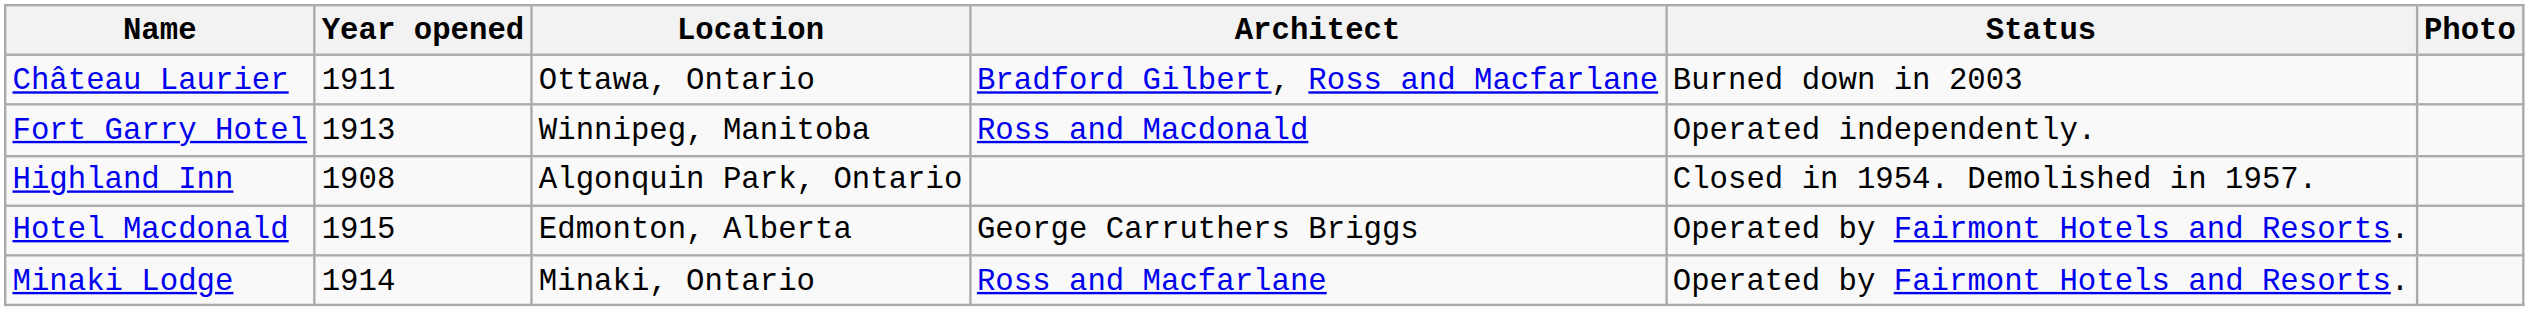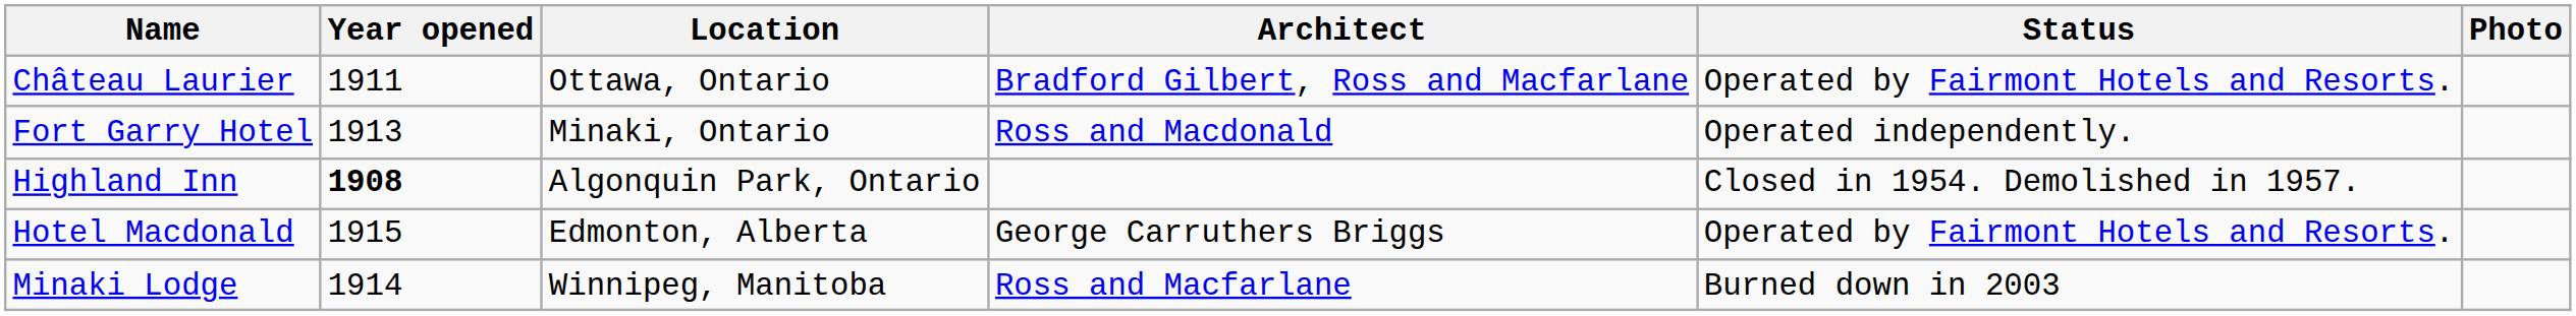Château Laurier | Status: Burned down in 2003 -> Operated by Fairmont Hotels and Resorts.
Fort Garry Hotel | Location: Winnipeg, Manitoba -> Minaki, Ontario
Highland Inn | Year opened: normal -> bold
Minaki Lodge | Location: Minaki, Ontario -> Winnipeg, Manitoba
Minaki Lodge | Status: Operated by Fairmont Hotels and Resorts. -> Burned down in 2003
